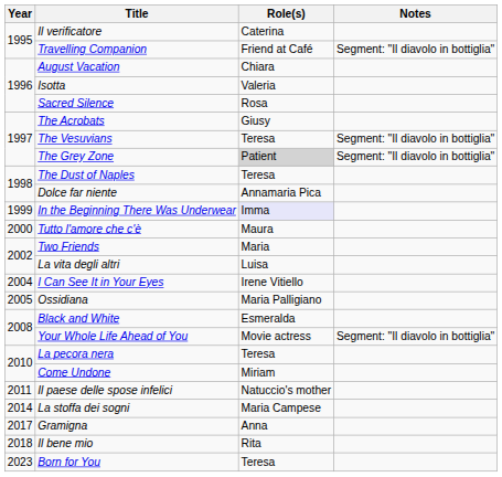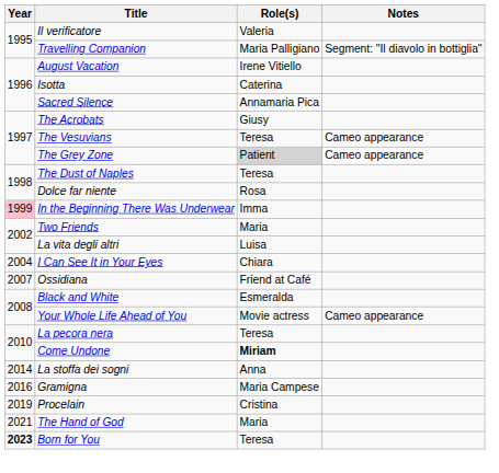Il verificatore | Role(s): Caterina -> Valeria
Travelling Companion | Role(s): Friend at Café -> Maria Palligiano
August Vacation | Role(s): Chiara -> Irene Vitiello
Isotta | Role(s): Valeria -> Caterina
Sacred Silence | Role(s): Rosa -> Annamaria Pica
The Vesuvians | Notes: Segment: "Il diavolo in bottiglia" -> Cameo appearance
The Grey Zone | Notes: Segment: "Il diavolo in bottiglia" -> Cameo appearance
Dolce far niente | Role(s): Annamaria Pica -> Rosa
In the Beginning There Was Underwear | Year: no background -> pink background
In the Beginning There Was Underwear | Role(s): lavender background -> no background
- row: 2000 | Tutto l'amore che c'è | Maura
I Can See It in Your Eyes | Role(s): Irene Vitiello -> Chiara
Ossidiana | Year: 2005 -> 2007
Ossidiana | Role(s): Maria Palligiano -> Friend at Café
Your Whole Life Ahead of You | Notes: Segment: "Il diavolo in bottiglia" -> Cameo appearance
Come Undone | Role(s): normal -> bold
- row: 2011 | Il paese delle spose infelici | Natuccio's mother
La stoffa dei sogni | Role(s): Maria Campese -> Anna
Gramigna | Year: 2017 -> 2016
Gramigna | Role(s): Anna -> Maria Campese
- row: 2018 | Il bene mio | Rita
+ row: 2019 | Procelain | Cristina
+ row: 2021 | The Hand of God | Maria
Born for You | Year: normal -> bold
